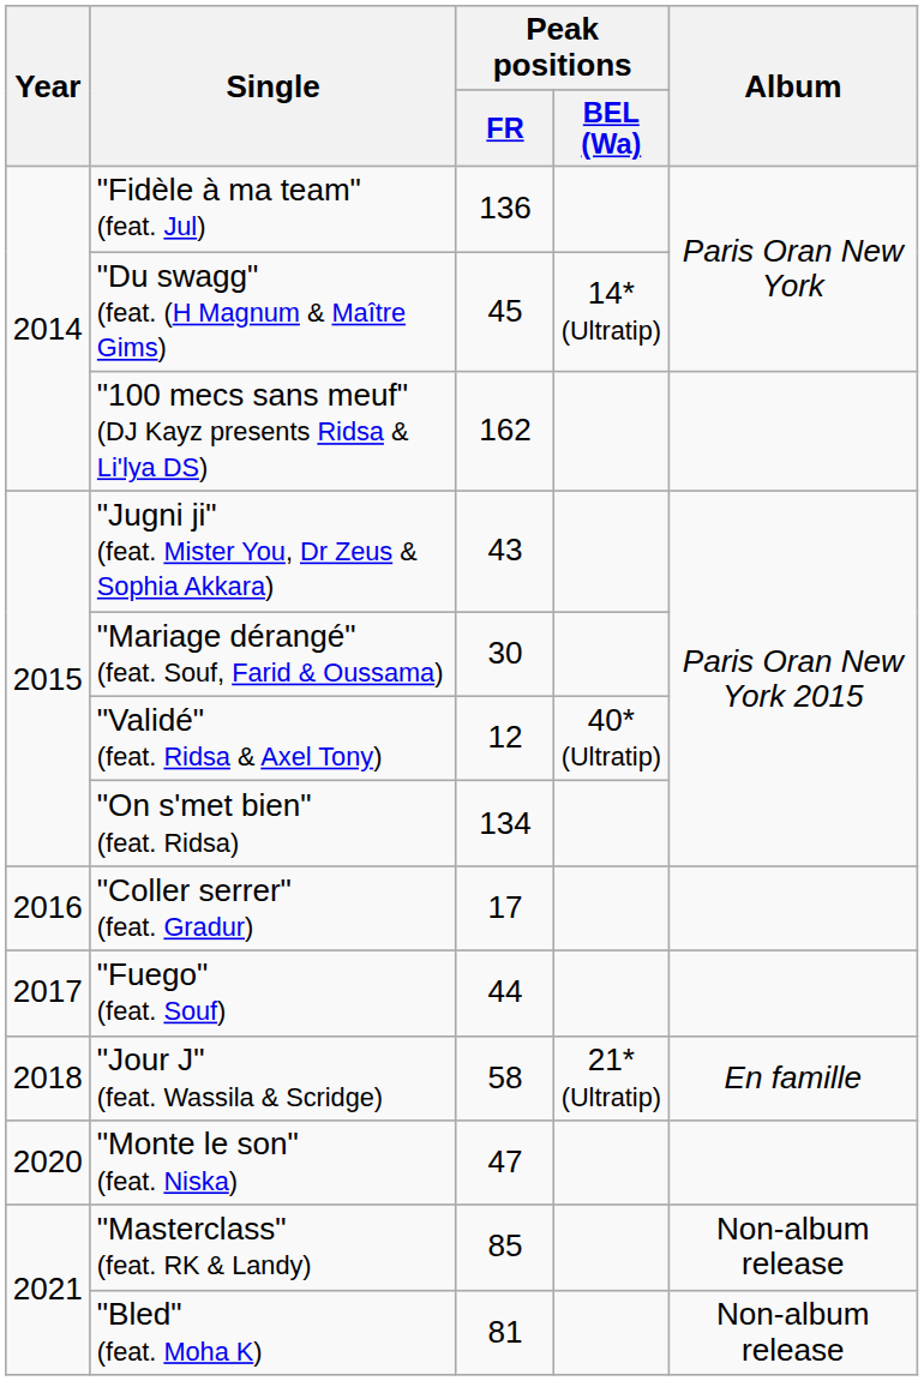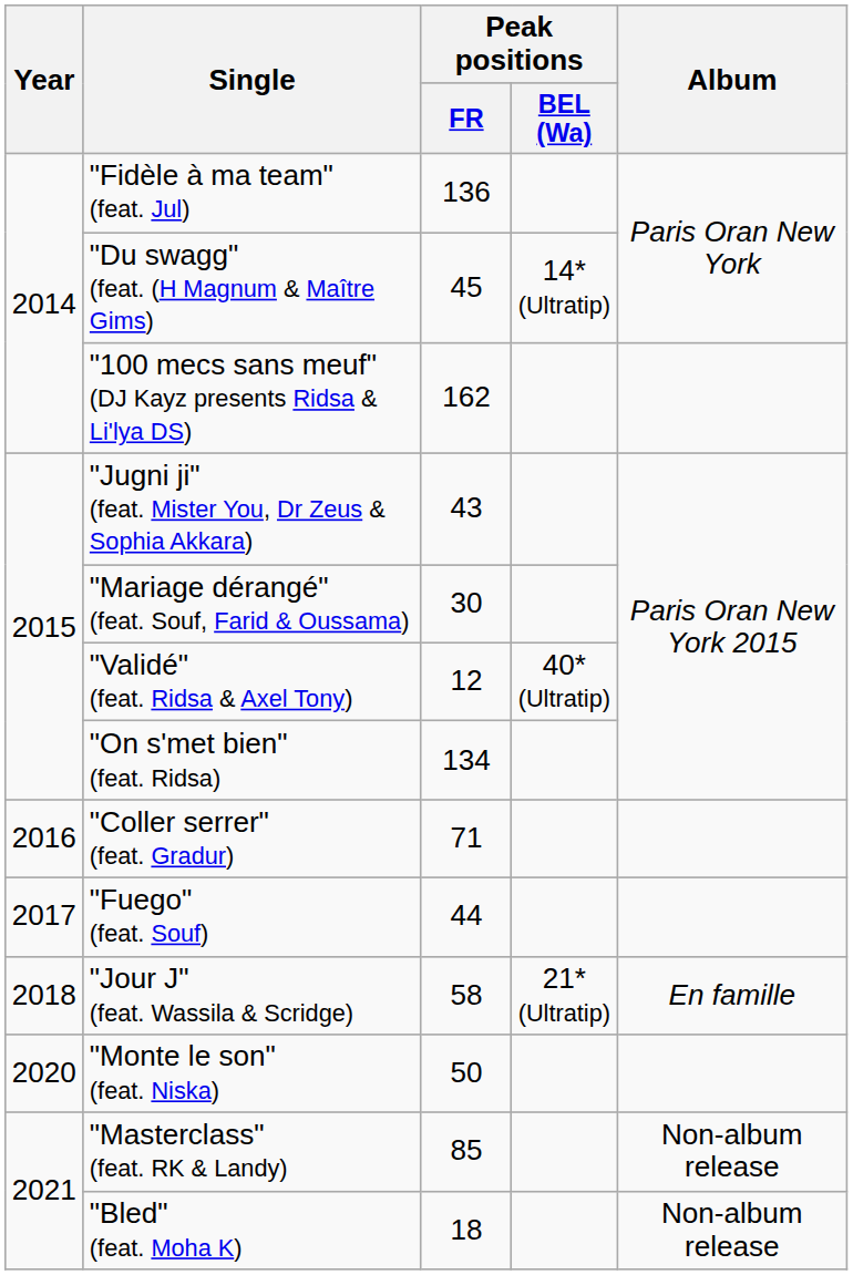"Coller serrer" (feat. Gradur) | Peak positions / FR: 17 -> 71
"Monte le son" (feat. Niska) | Peak positions / FR: 47 -> 50
"Bled" (feat. Moha K) | Peak positions / FR: 81 -> 18
